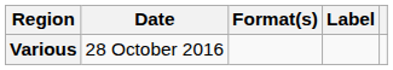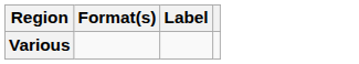- column: Date | 28 October 2016
